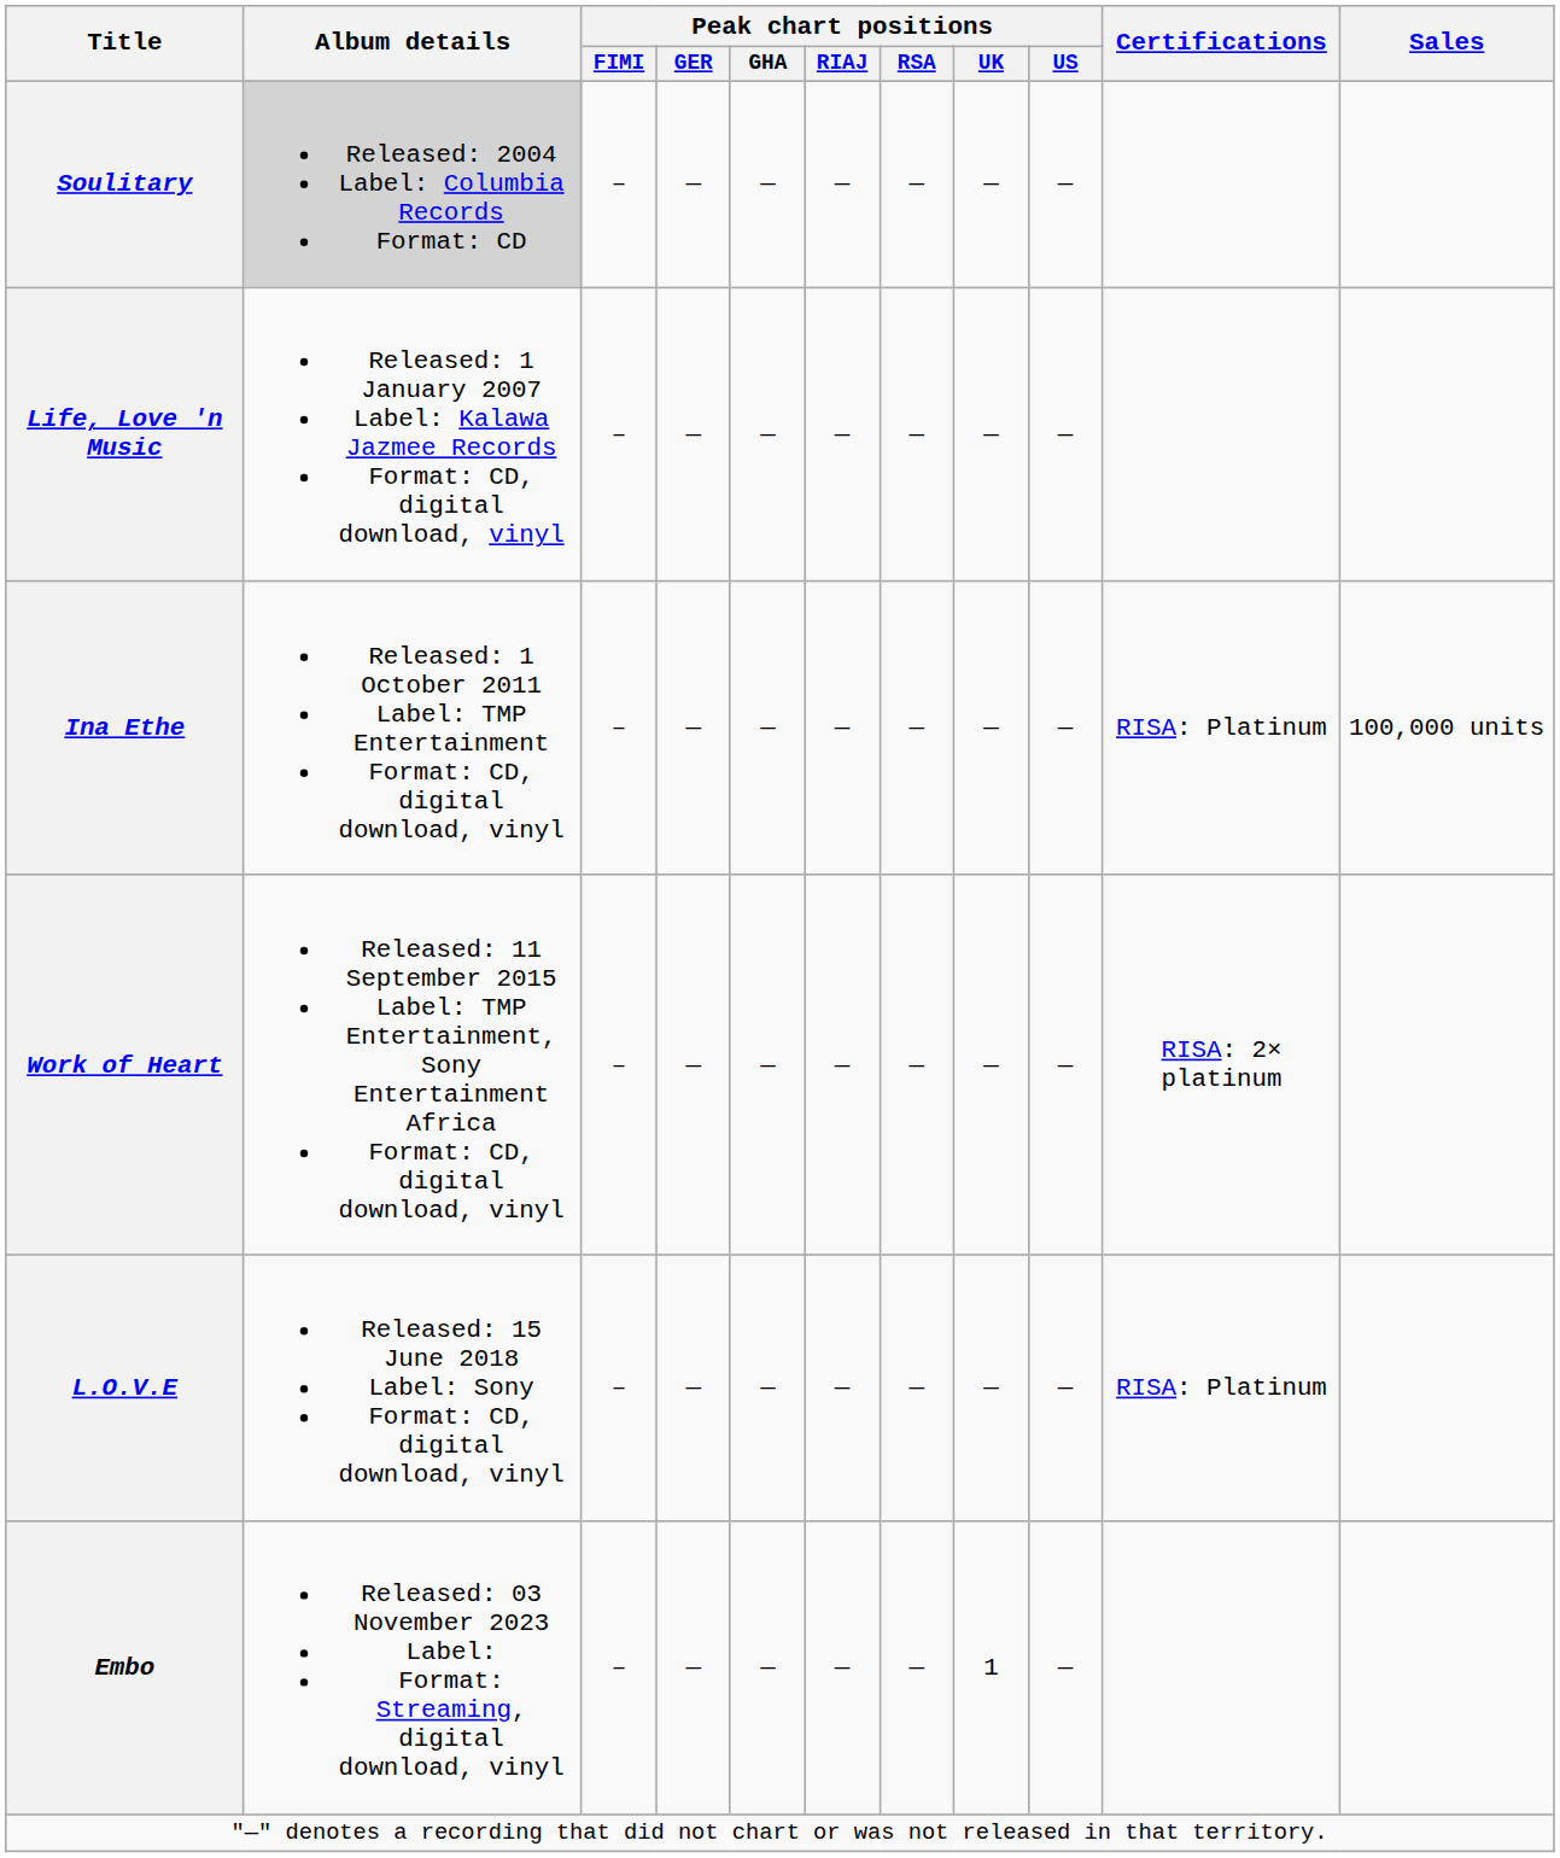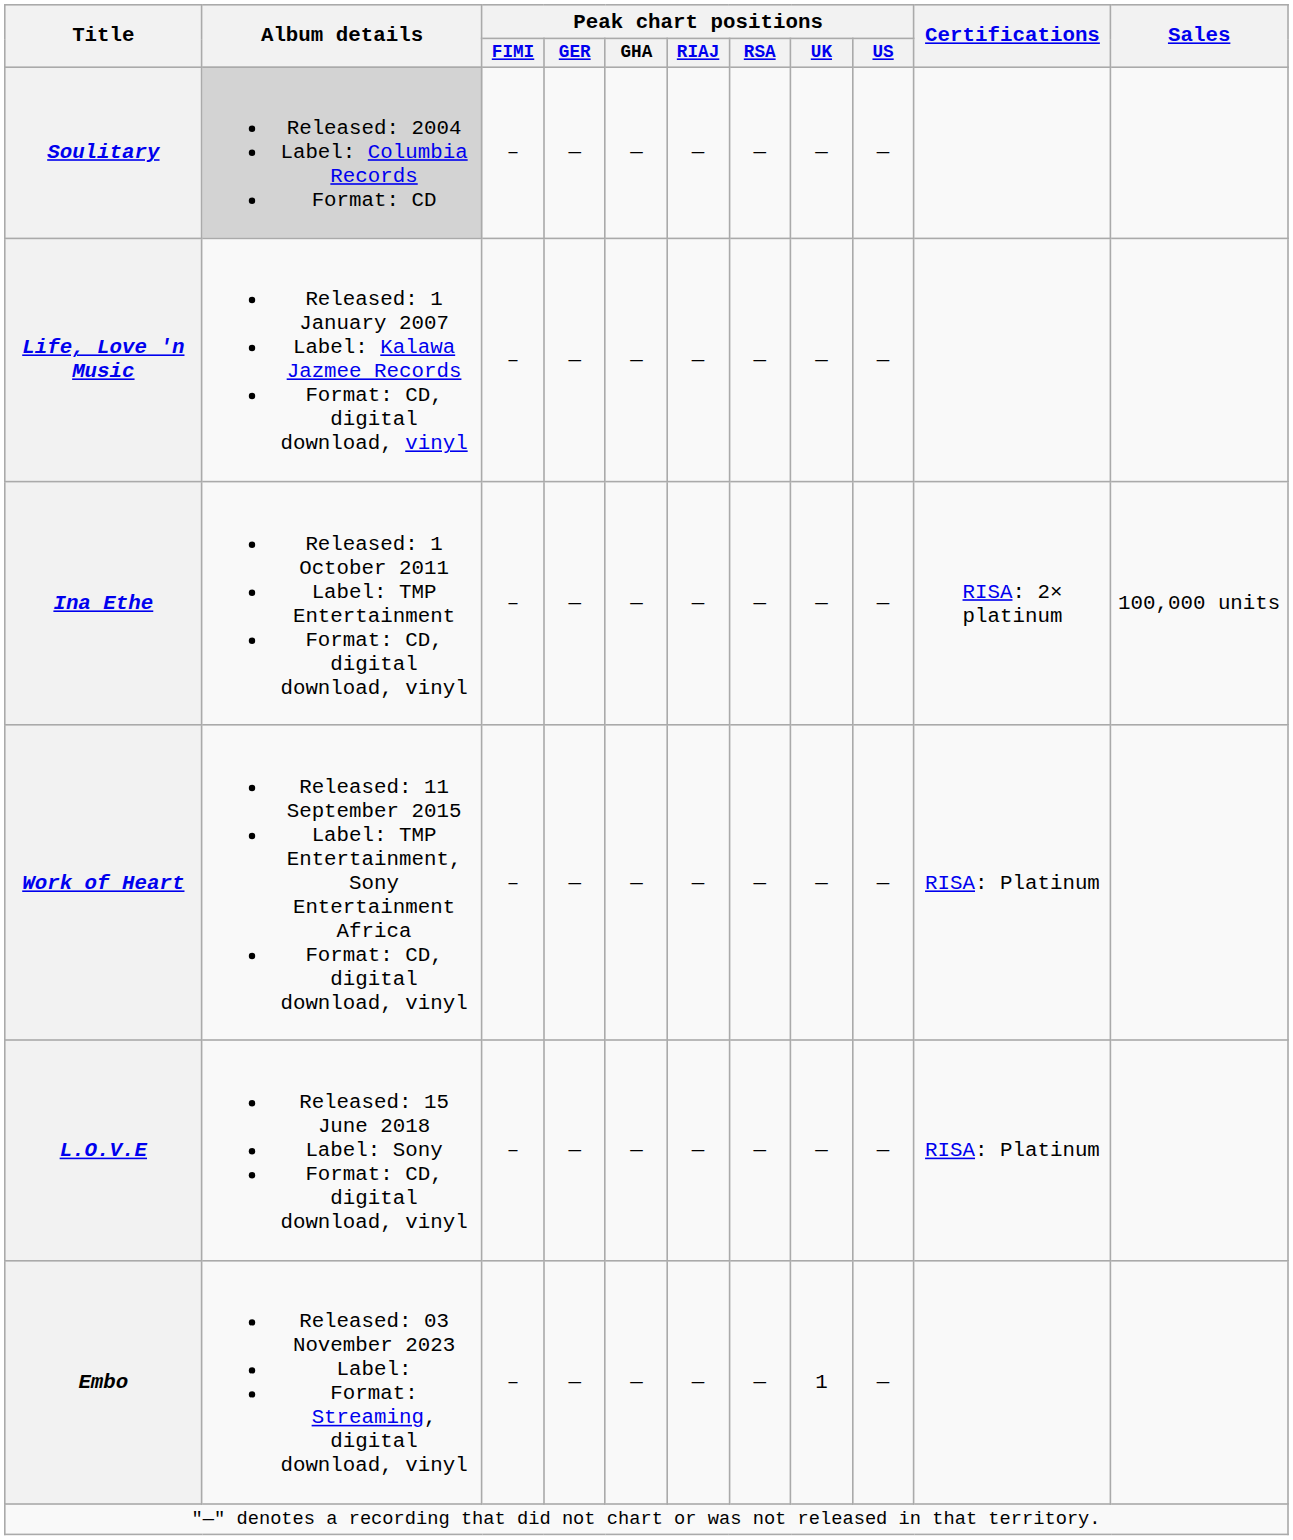Ina Ethe | Certifications: RISA: Platinum -> RISA: 2× platinum
Work of Heart | Certifications: RISA: 2× platinum -> RISA: Platinum
